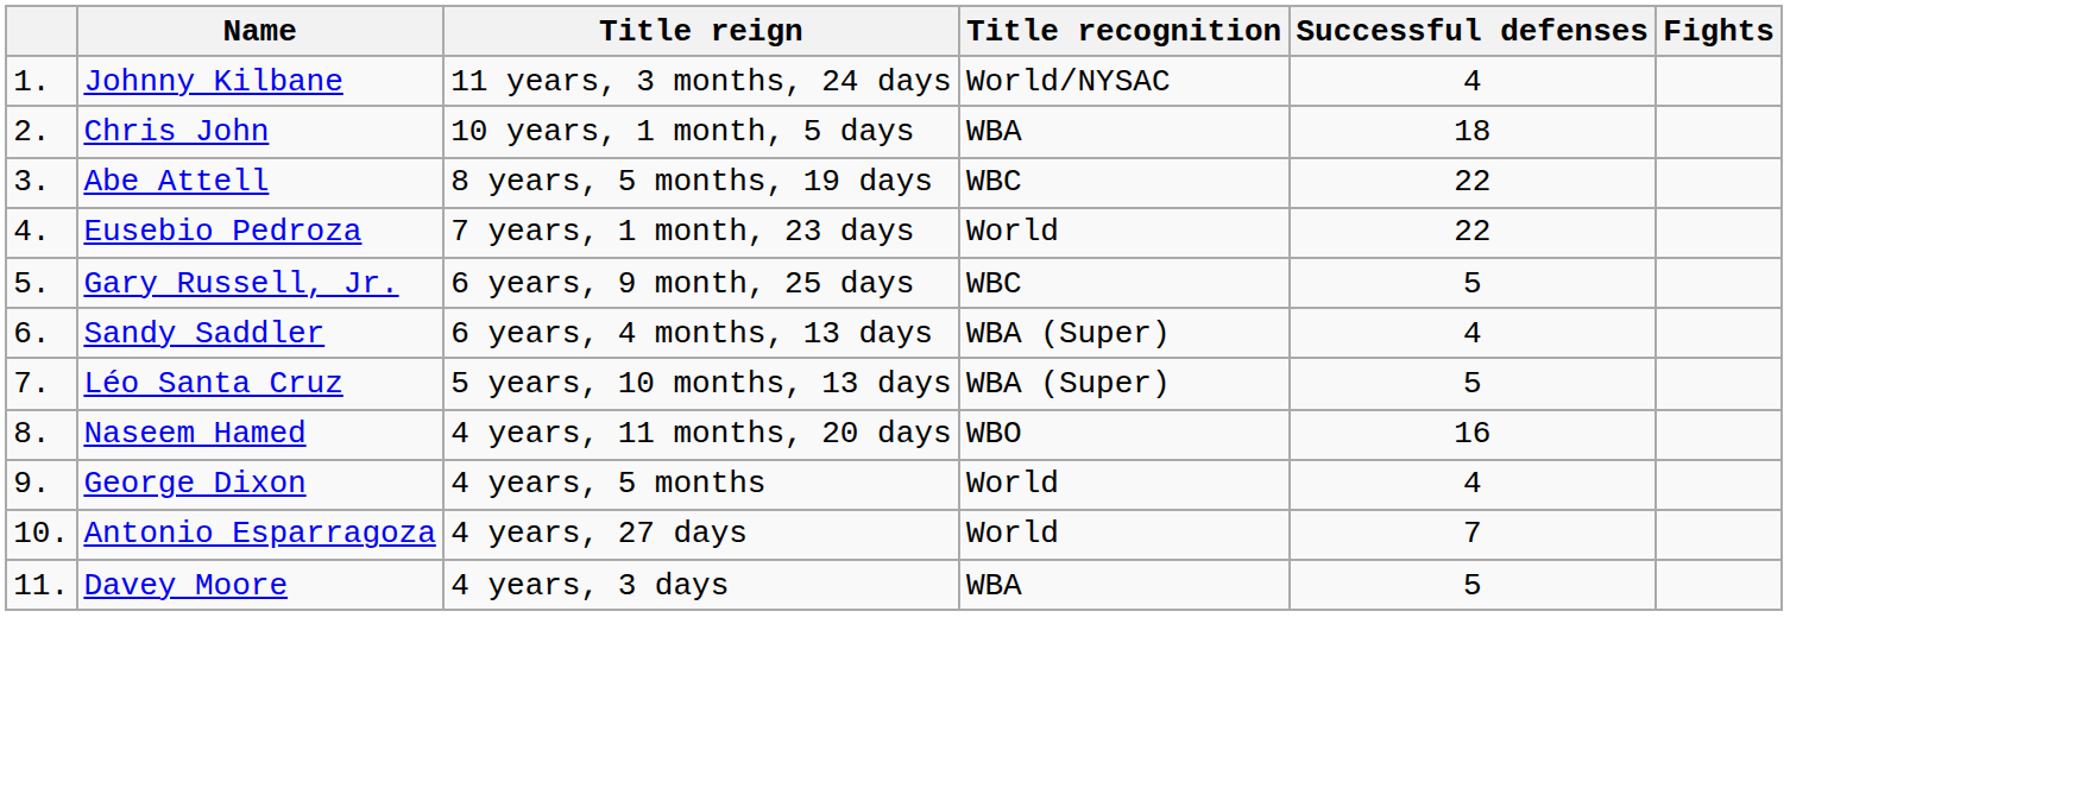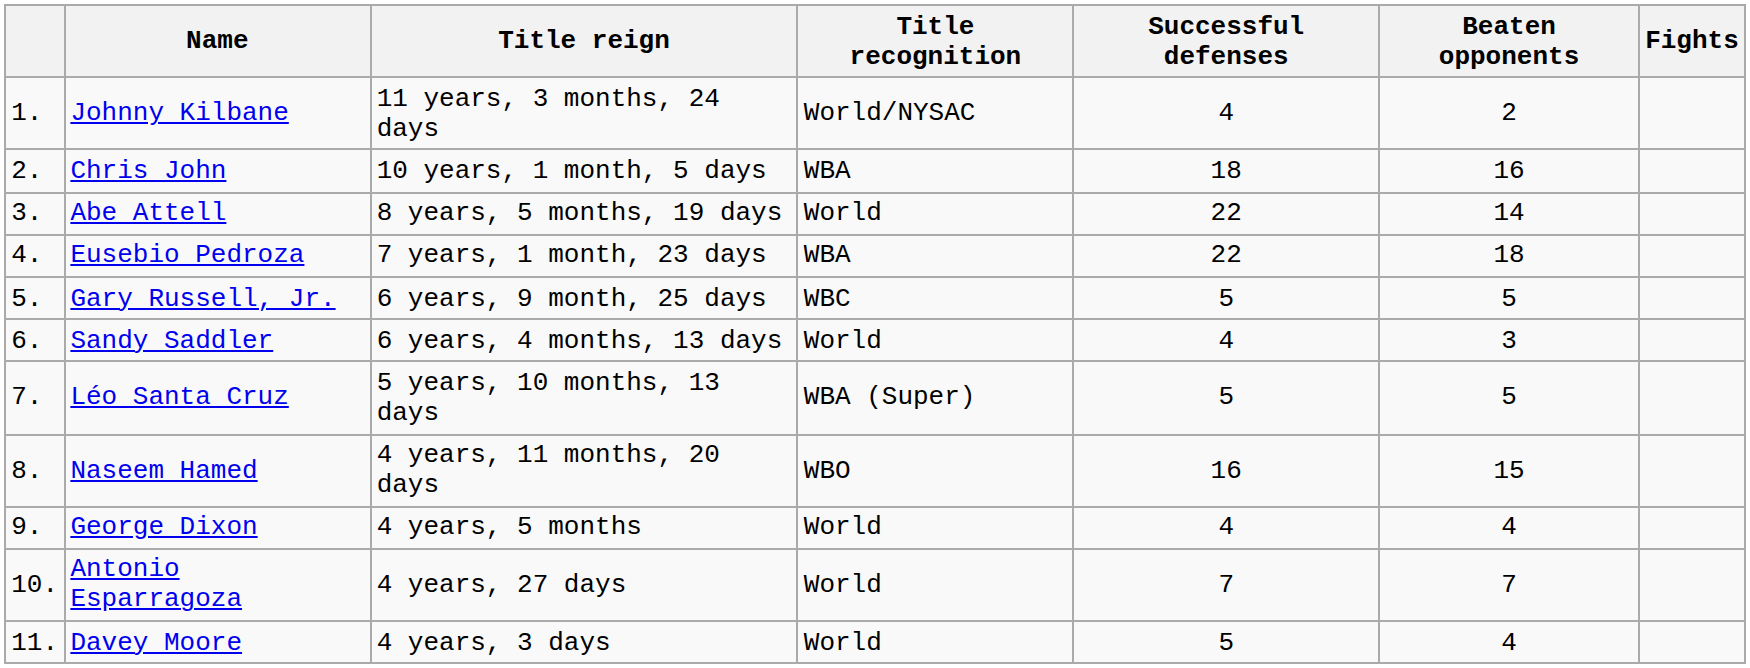+ column: Beaten opponents | 2 | 16 | 14 | 18 | 5 | 3 | 5 | 15 | 4 | 7 | 4
Abe Attell | Title recognition: WBC -> World
Eusebio Pedroza | Title recognition: World -> WBA
Sandy Saddler | Title recognition: WBA (Super) -> World
Davey Moore | Title recognition: WBA -> World
